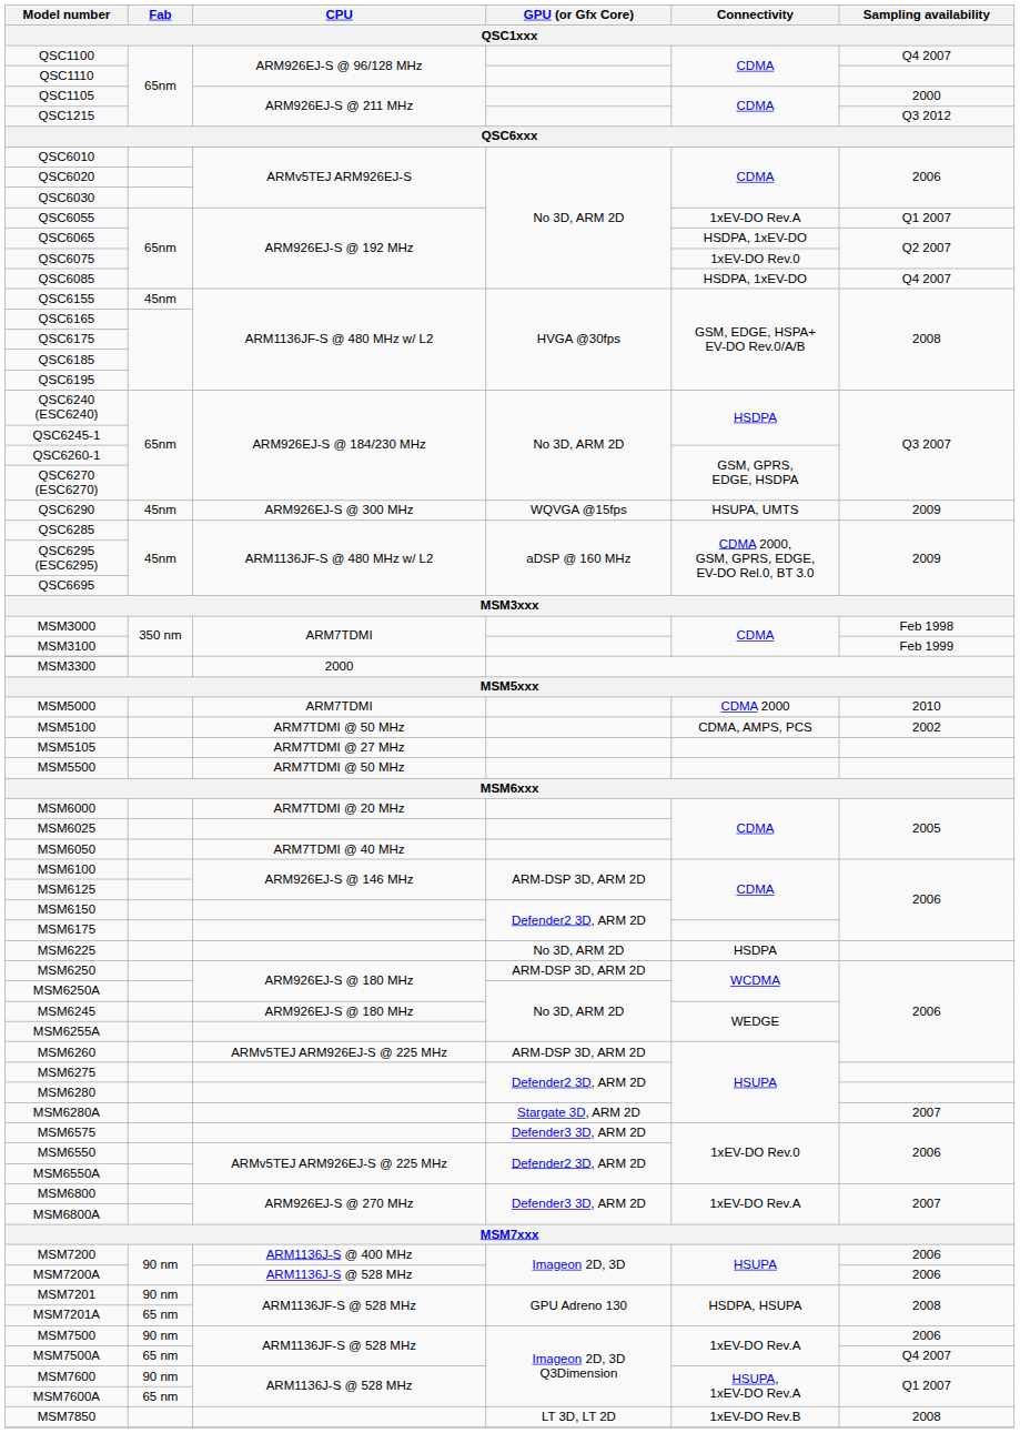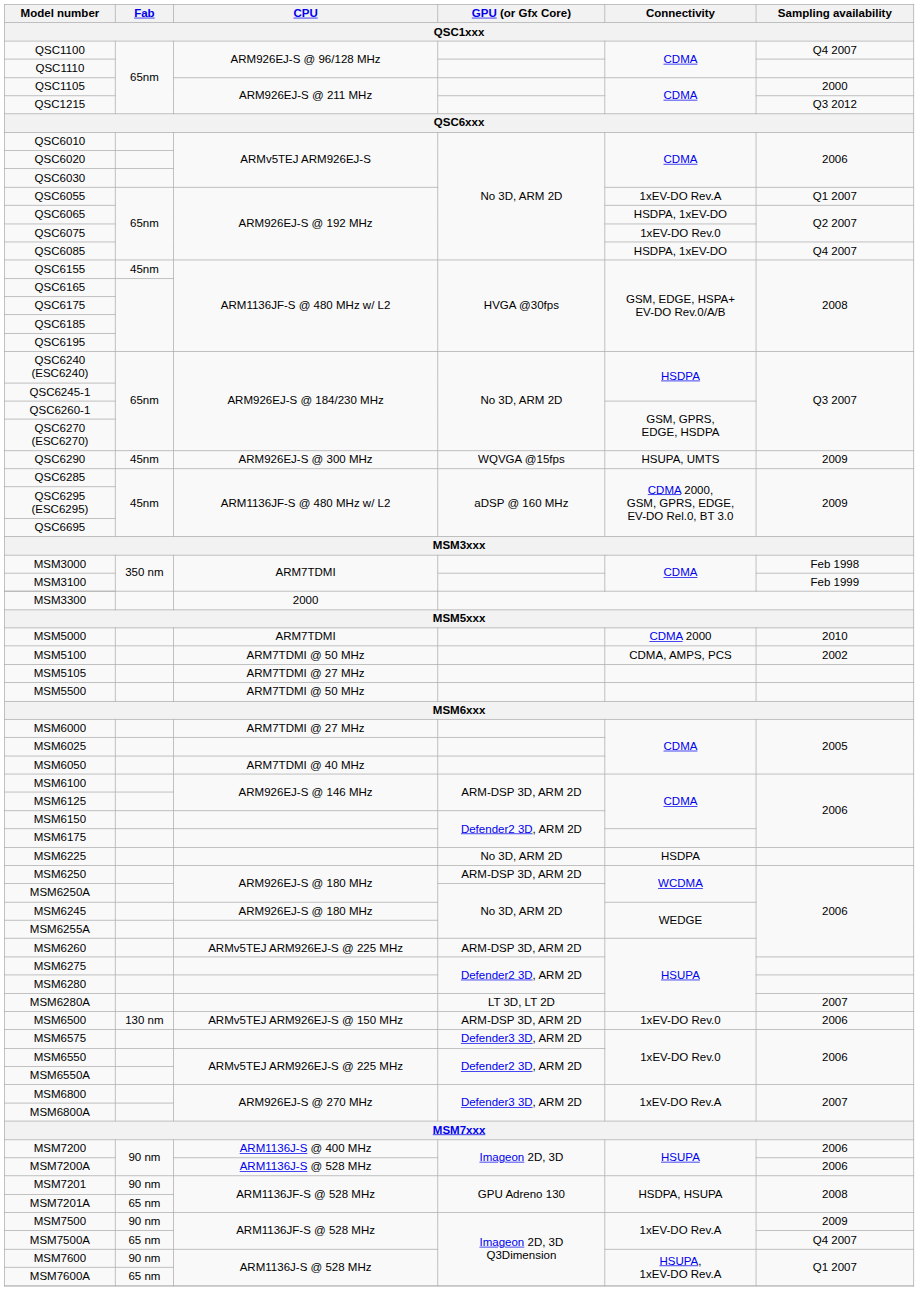MSM6000 | CPU: ARM7TDMI @ 20 MHz -> ARM7TDMI @ 27 MHz
MSM6280A | GPU (or Gfx Core): Stargate 3D, ARM 2D -> LT 3D, LT 2D
+ row: MSM6500 | 130 nm | ARMv5TEJ ARM926EJ-S @ 150 MHz | ARM-DSP 3D, ARM 2D | 1xEV-DO Rev.0 | 2006
MSM7500 | Sampling availability: 2006 -> 2009
- row: MSM7850 | LT 3D, LT 2D | 1xEV-DO Rev.B | 2008
